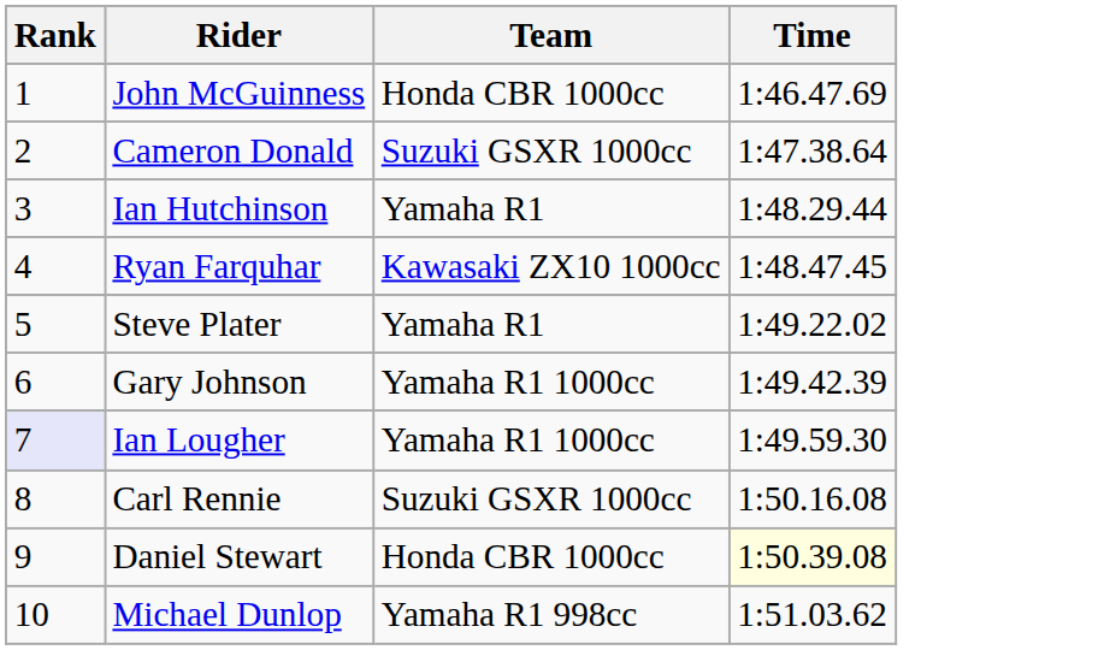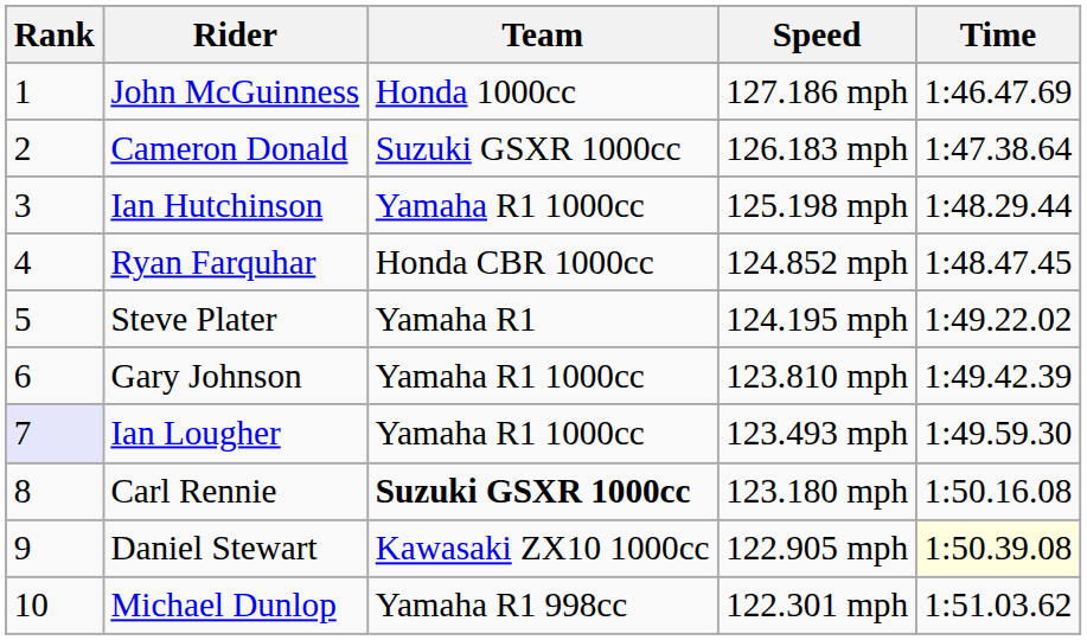+ column: Speed | 127.186 mph | 126.183 mph | 125.198 mph | 124.852 mph | 124.195 mph | 123.810 mph | 123.493 mph | 123.180 mph | 122.905 mph | 122.301 mph
John McGuinness | Team: Honda CBR 1000cc -> Honda 1000cc
Ian Hutchinson | Team: Yamaha R1 -> Yamaha R1 1000cc
Ryan Farquhar | Team: Kawasaki ZX10 1000cc -> Honda CBR 1000cc
Carl Rennie | Team: normal -> bold
Daniel Stewart | Team: Honda CBR 1000cc -> Kawasaki ZX10 1000cc
